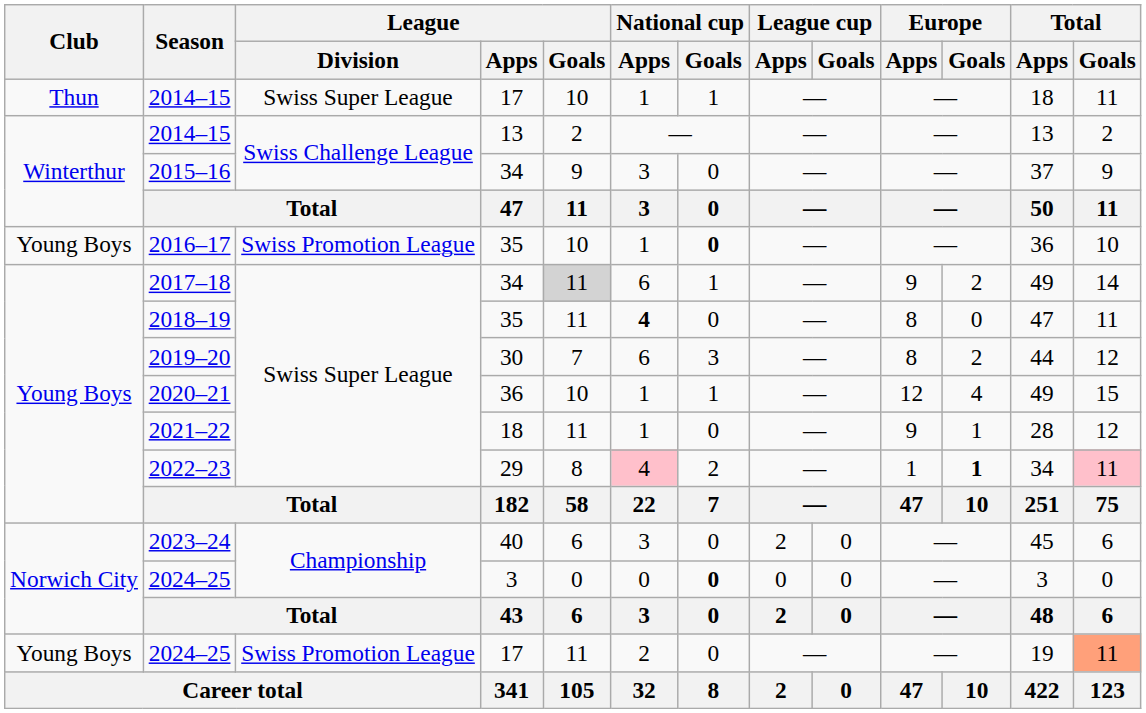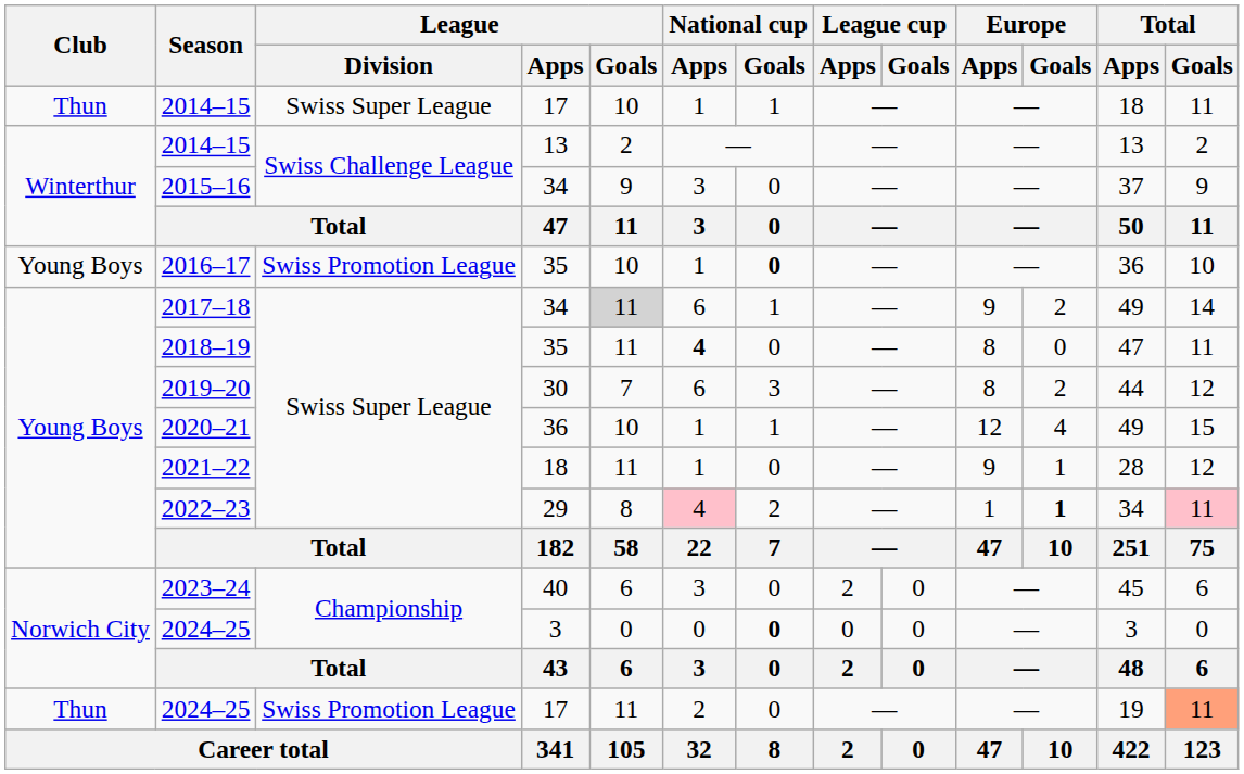2024–25 / 17 | Club: Young Boys -> Thun
